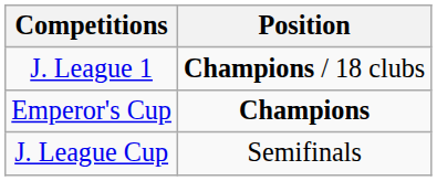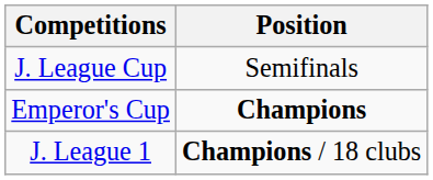rows swapped: J. League 1 <-> J. League Cup
